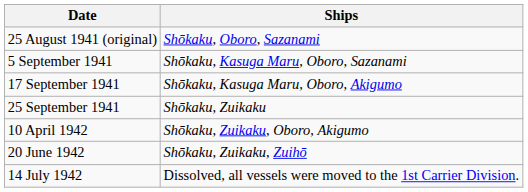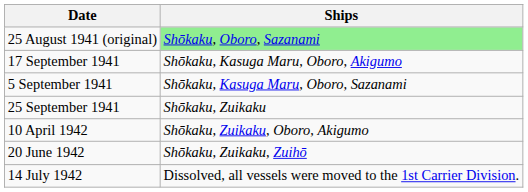25 August 1941 (original) | Ships: no background -> lightgreen background
rows swapped: 5 September 1941 <-> 17 September 1941
